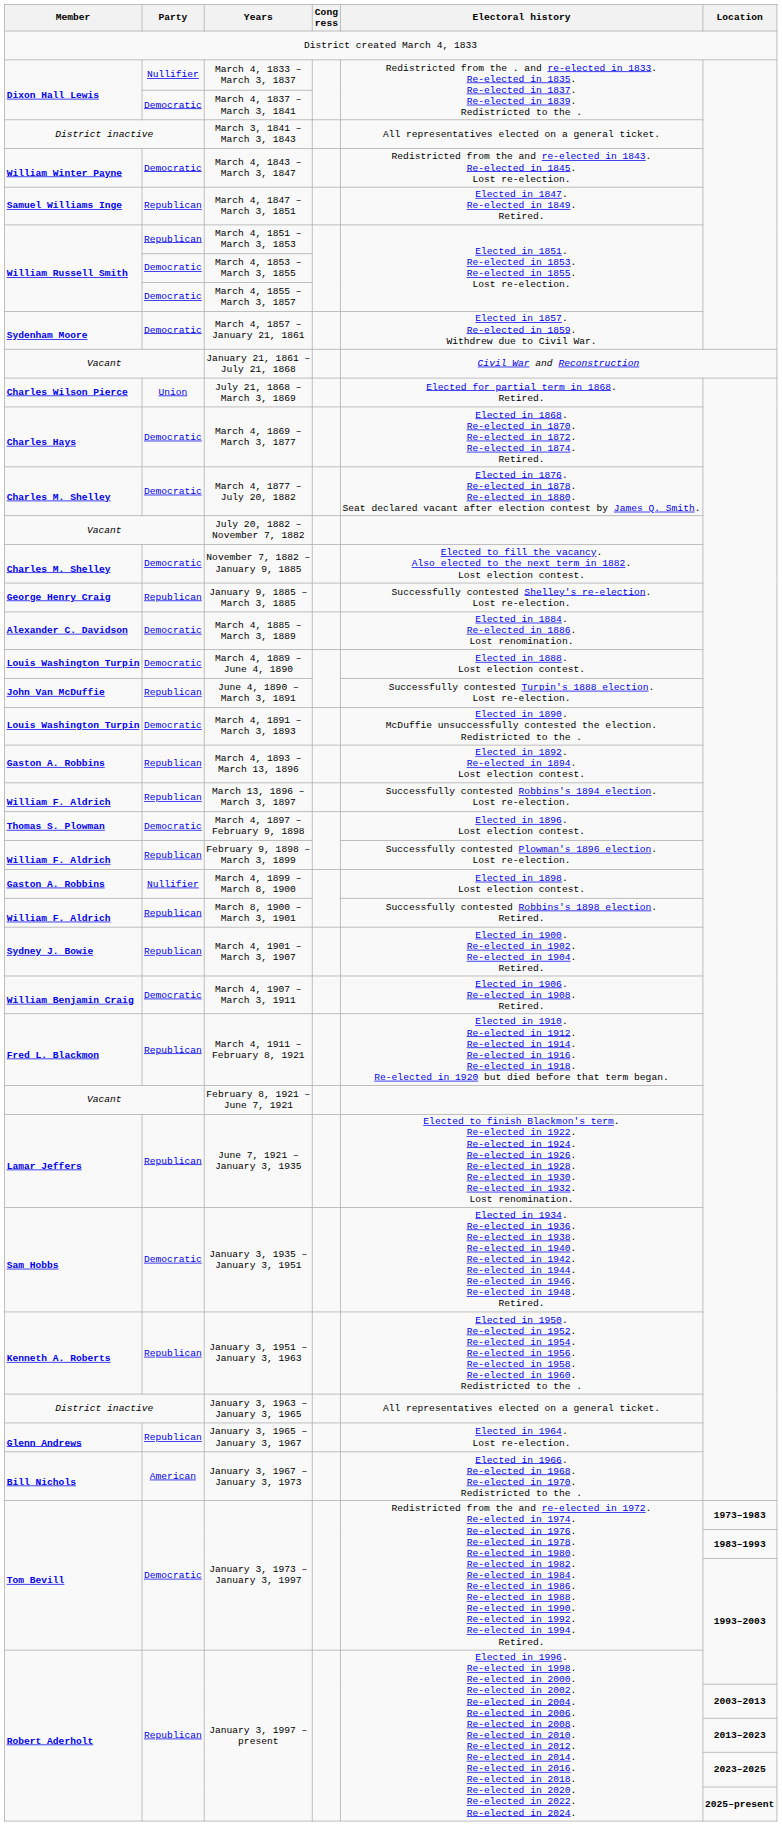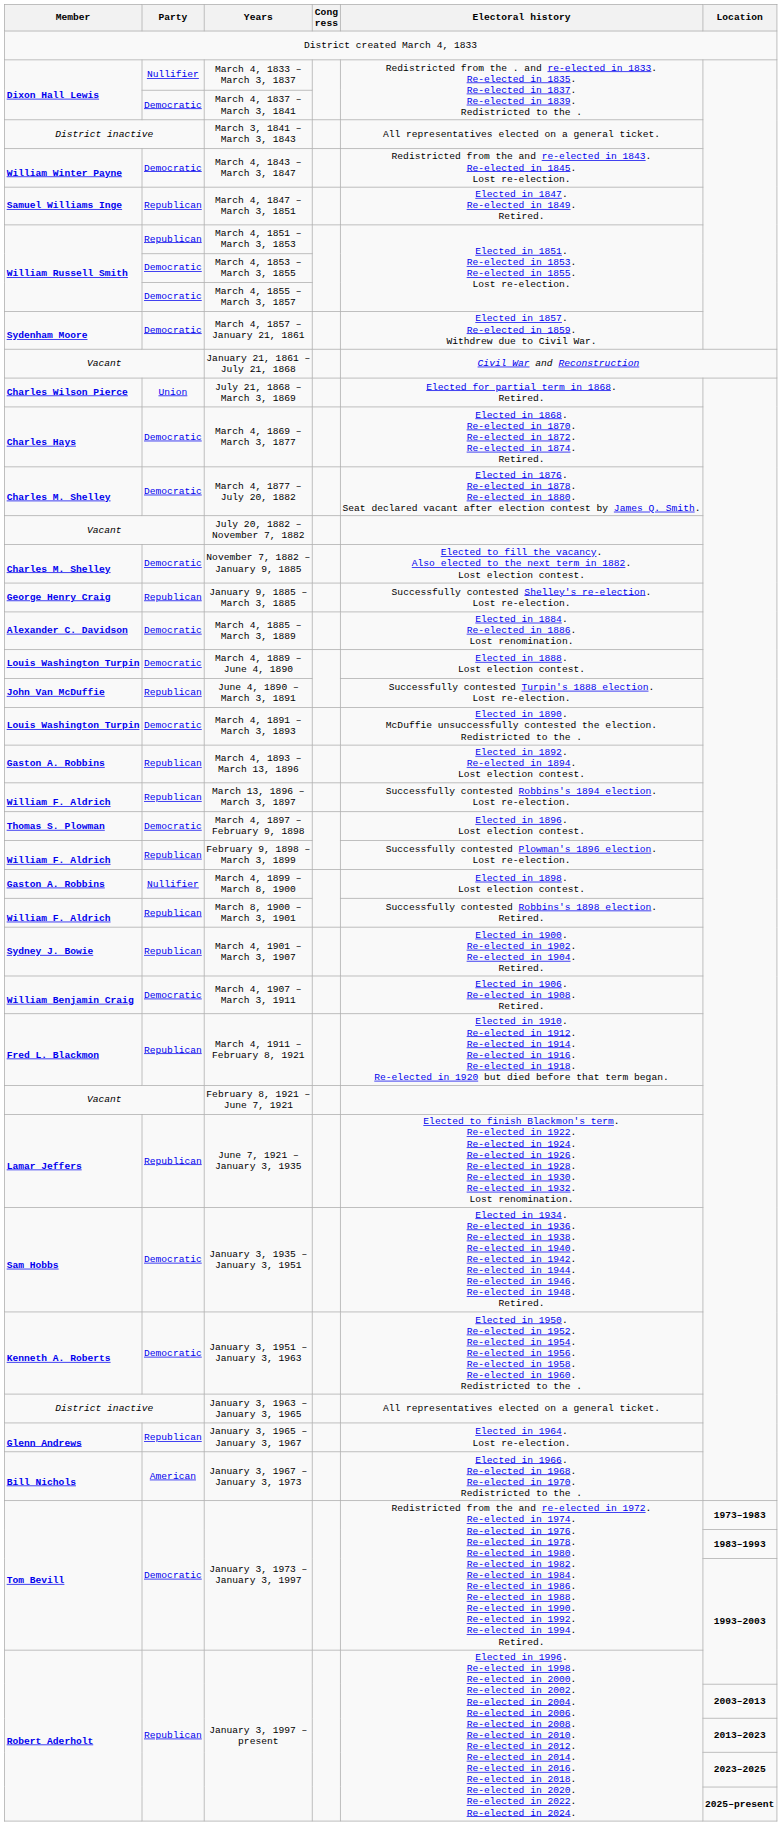January 3, 1951 – January 3, 1963 | Party: Republican -> Democratic
